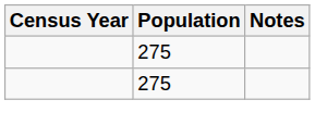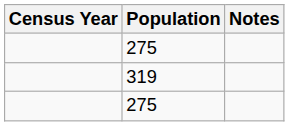+ row: 319
